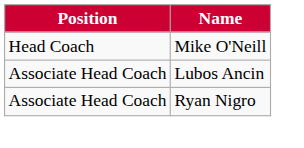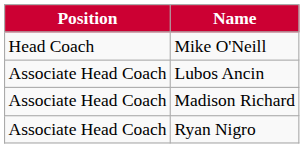+ row: Associate Head Coach | Madison Richard
